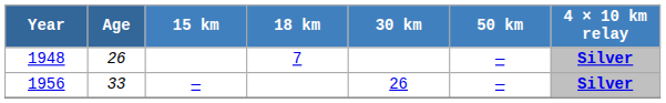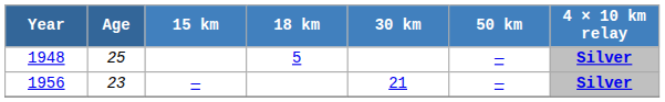1948 | Age: 26 -> 25
1948 | 18 km: 7 -> 5
1956 | Age: 33 -> 23
1956 | 30 km: 26 -> 21
